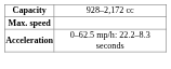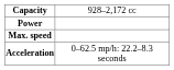+ row: Power
